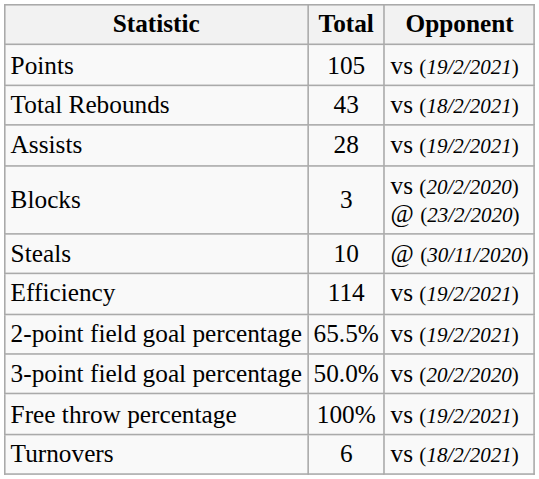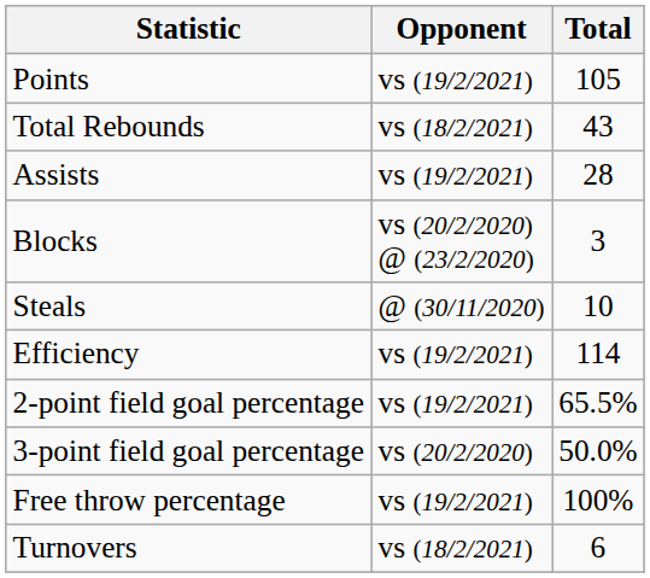columns swapped: Total <-> Opponent
